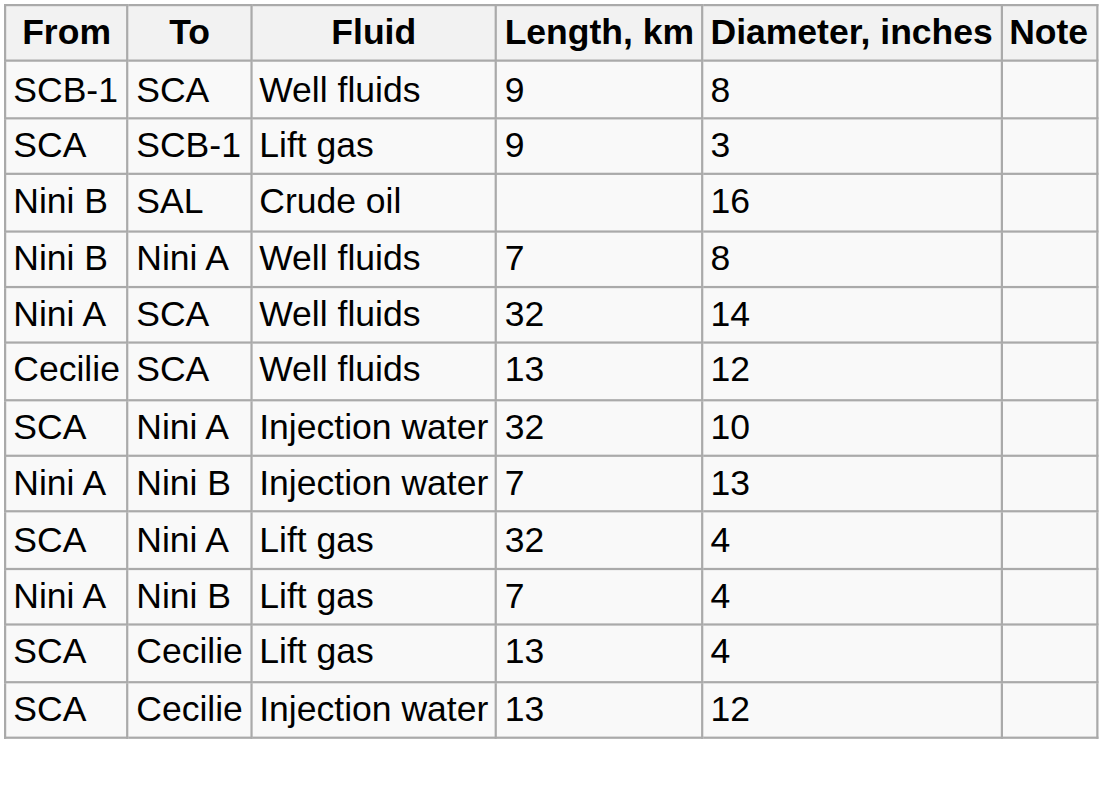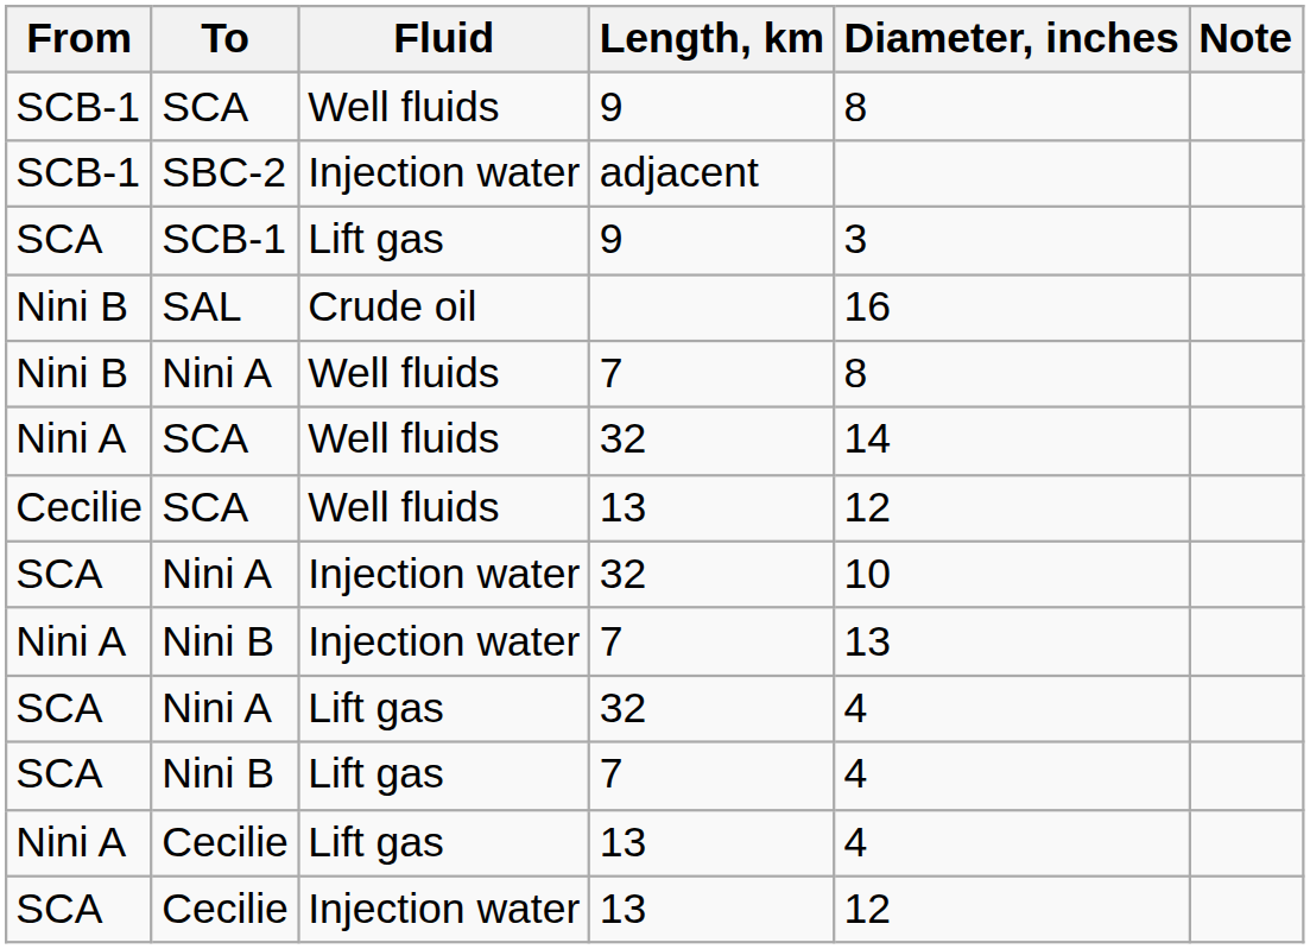+ row: SCB-1 | SBC-2 | Injection water | adjacent
Nini B / Lift gas | From: Nini A -> SCA
Cecilie / Lift gas | From: SCA -> Nini A
